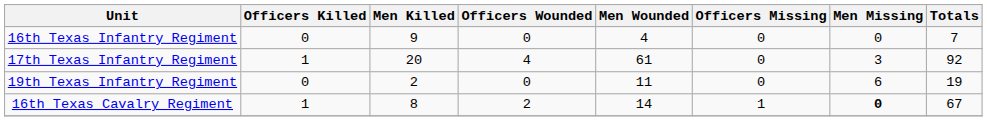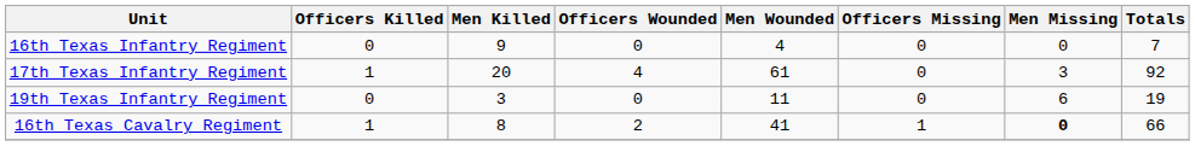19th Texas Infantry Regiment | Men Killed: 2 -> 3
16th Texas Cavalry Regiment | Men Wounded: 14 -> 41
16th Texas Cavalry Regiment | Totals: 67 -> 66
